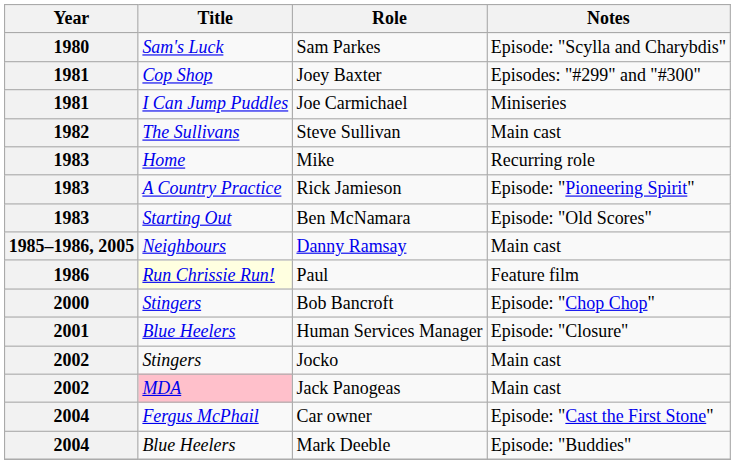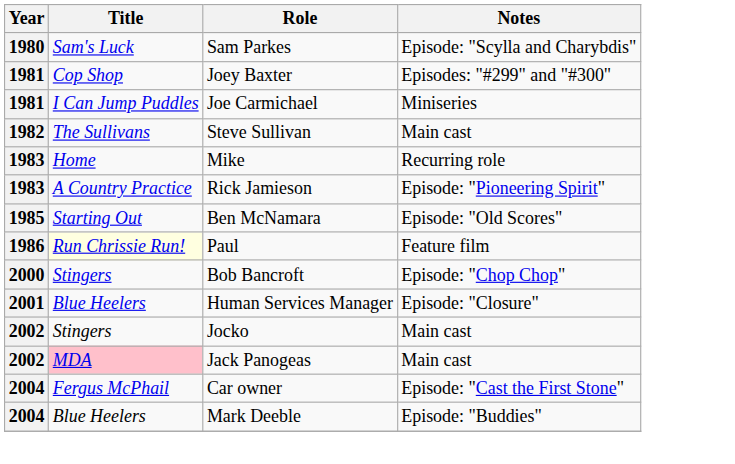Ben McNamara | Year: 1983 -> 1985
- row: 1985–1986, 2005 | Neighbours | Danny Ramsay | Main cast
